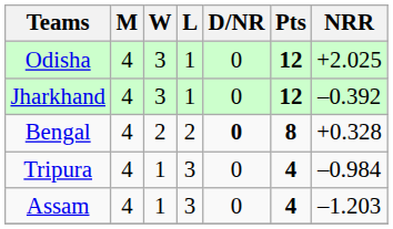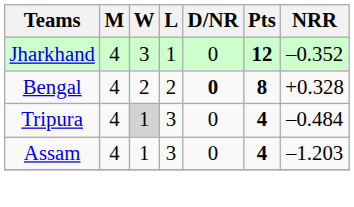- row: Odisha | 4 | 3 | 1 | 0 | 12 | +2.025
Jharkhand | NRR: –0.392 -> –0.352
Tripura | W: no background -> lightgrey background
Tripura | NRR: –0.984 -> –0.484
